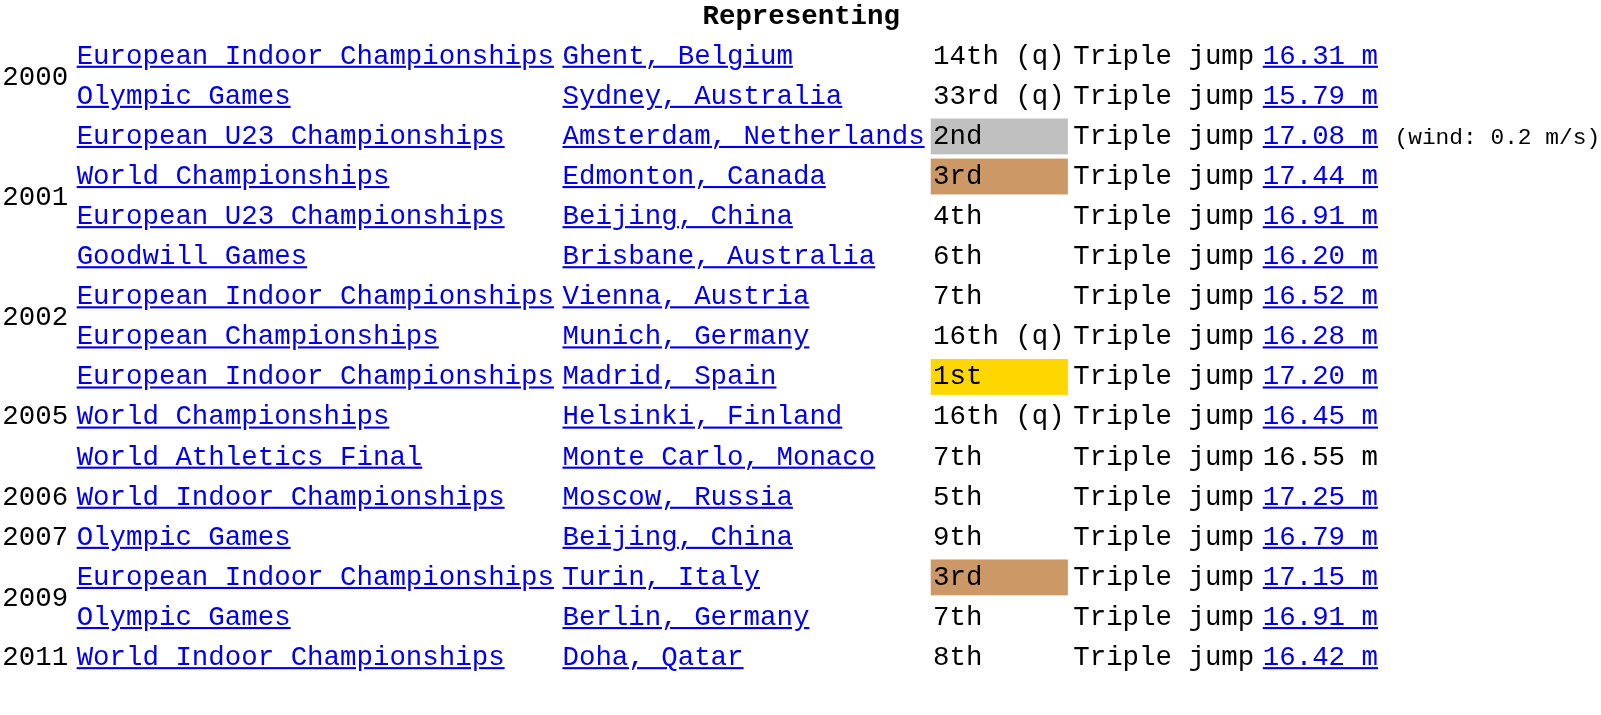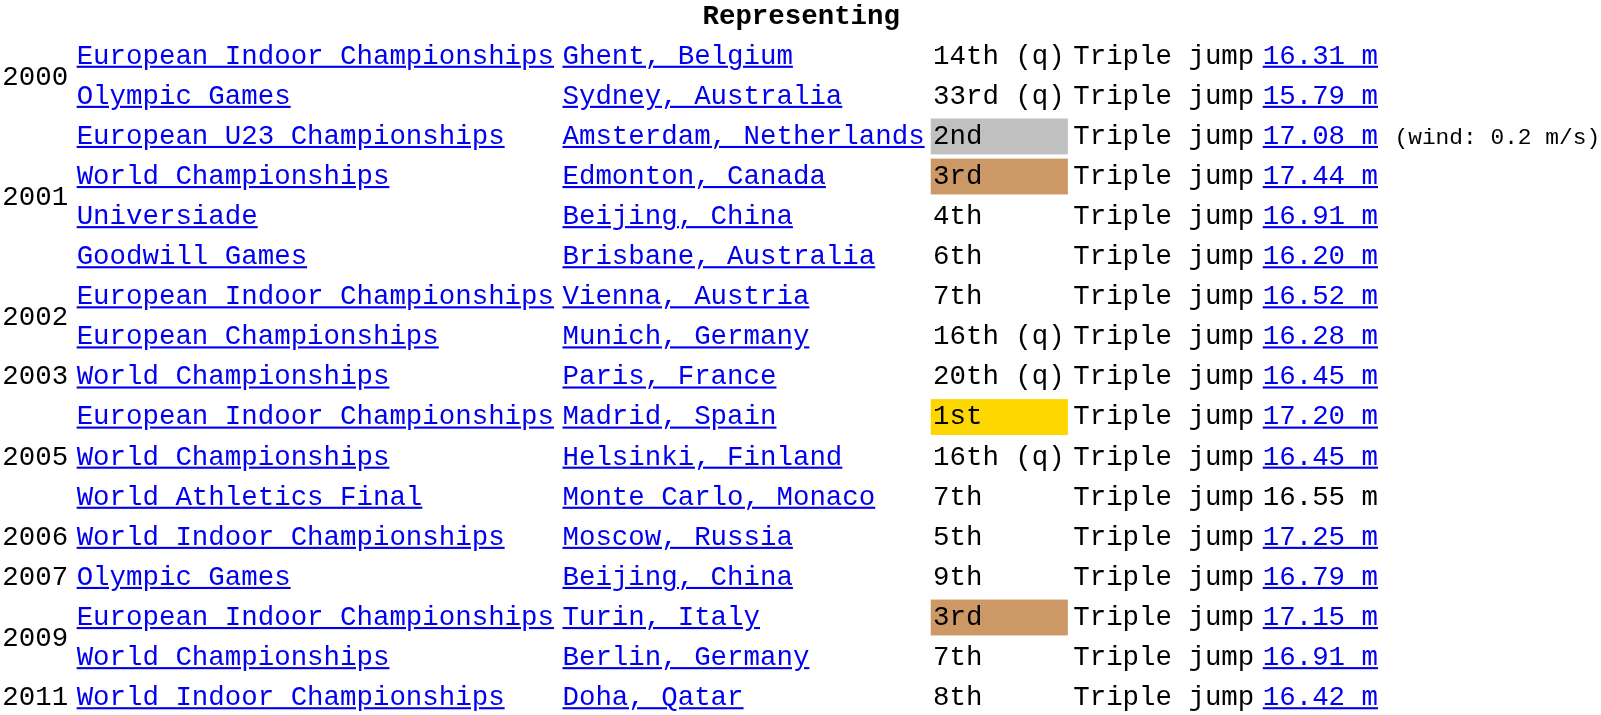Beijing, China / 4th | column 2: European U23 Championships -> Universiade
+ row: 2003 | World Championships | Paris, France | 20th (q) | Triple jump | 16.45 m
Berlin, Germany | column 2: Olympic Games -> World Championships
